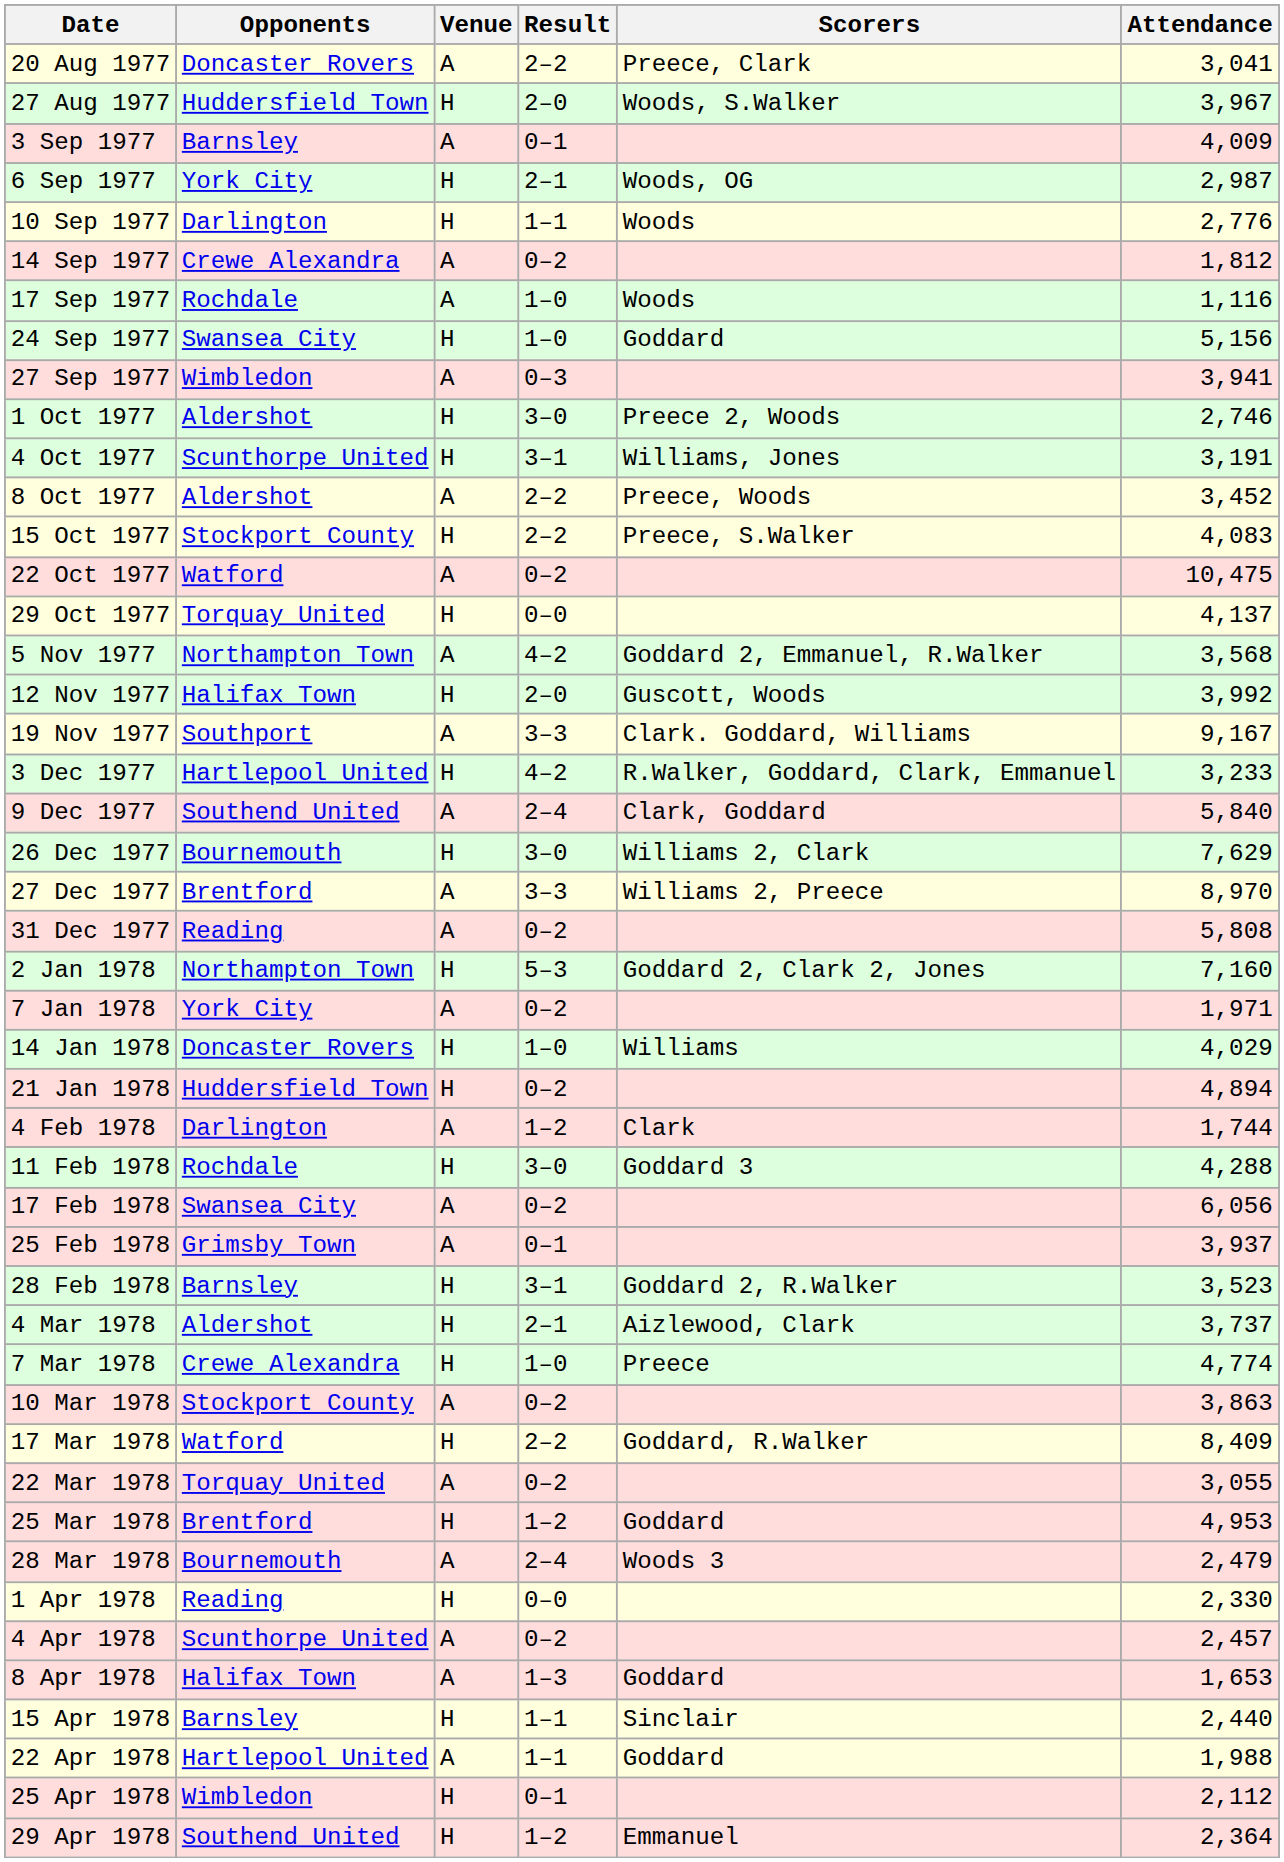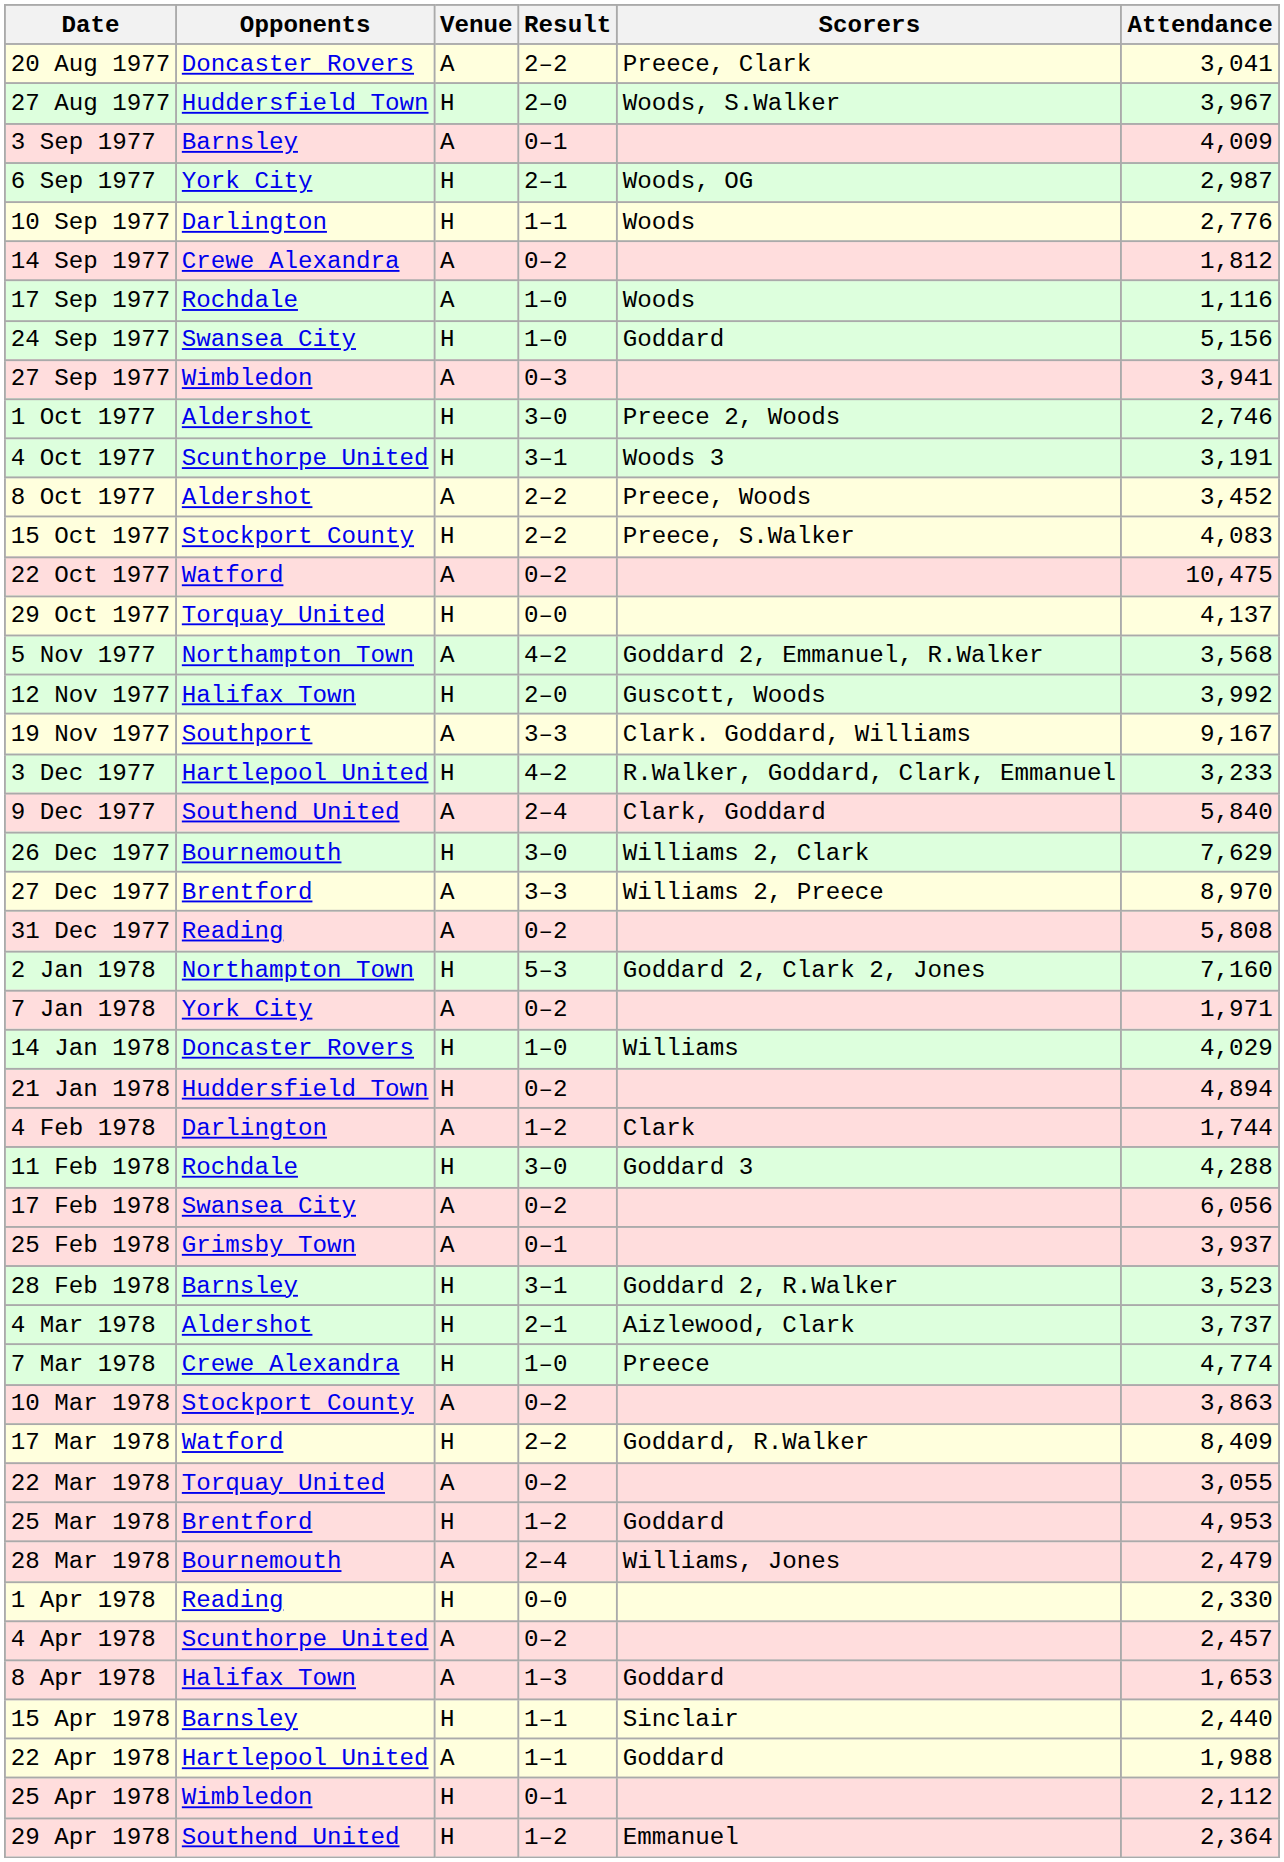4 Oct 1977 | Scorers: Williams, Jones -> Woods 3
28 Mar 1978 | Scorers: Woods 3 -> Williams, Jones
